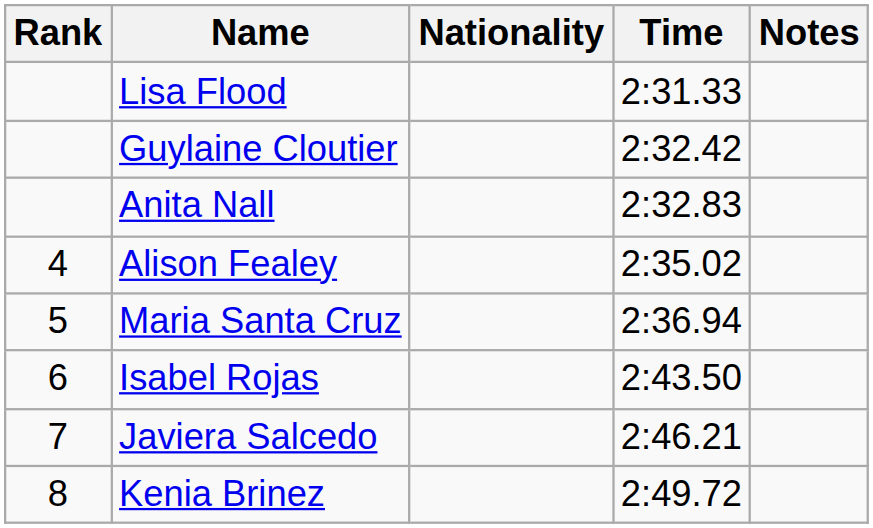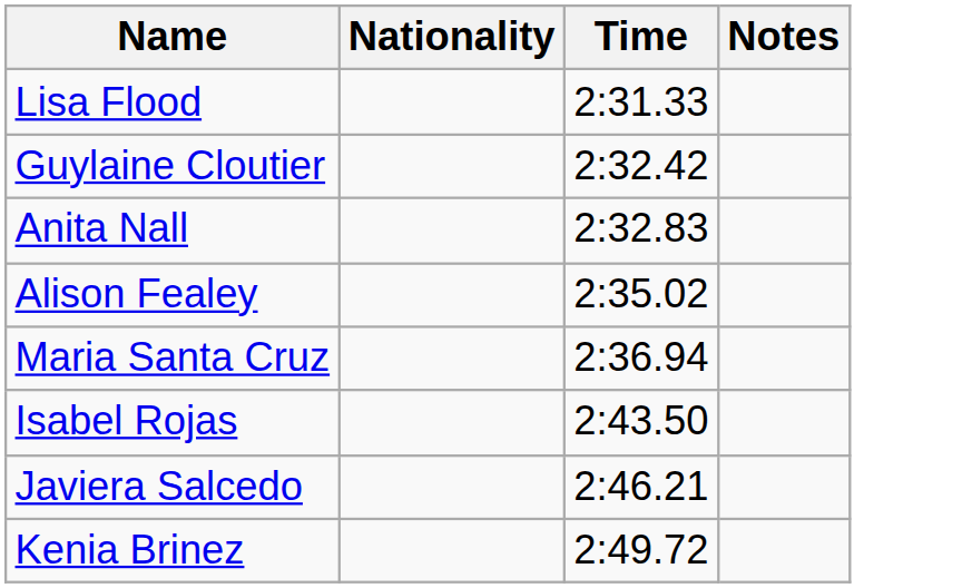- column: Rank | 4 | 5 | 6 | 7 | 8
